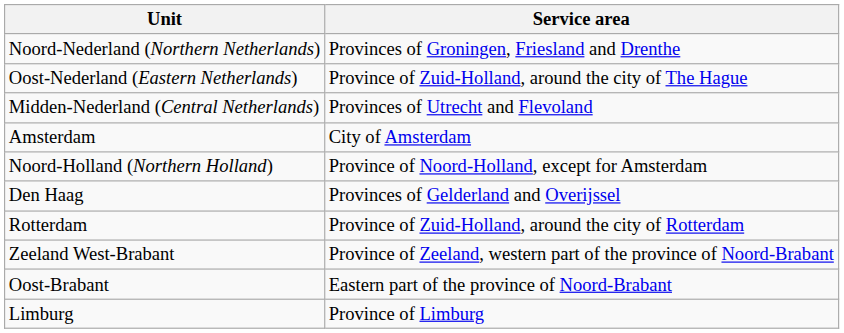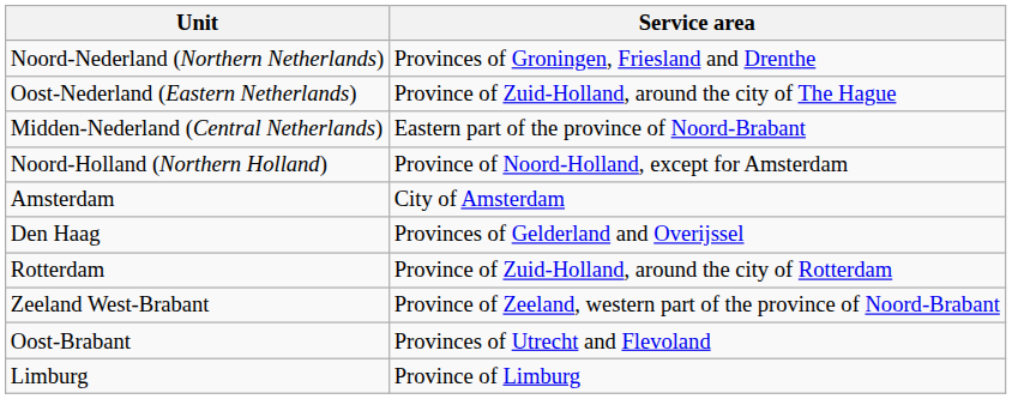Midden-Nederland (Central Netherlands) | Service area: Provinces of Utrecht and Flevoland -> Eastern part of the province of Noord-Brabant
rows swapped: Noord-Holland (Northern Holland) <-> Amsterdam
Oost-Brabant | Service area: Eastern part of the province of Noord-Brabant -> Provinces of Utrecht and Flevoland
